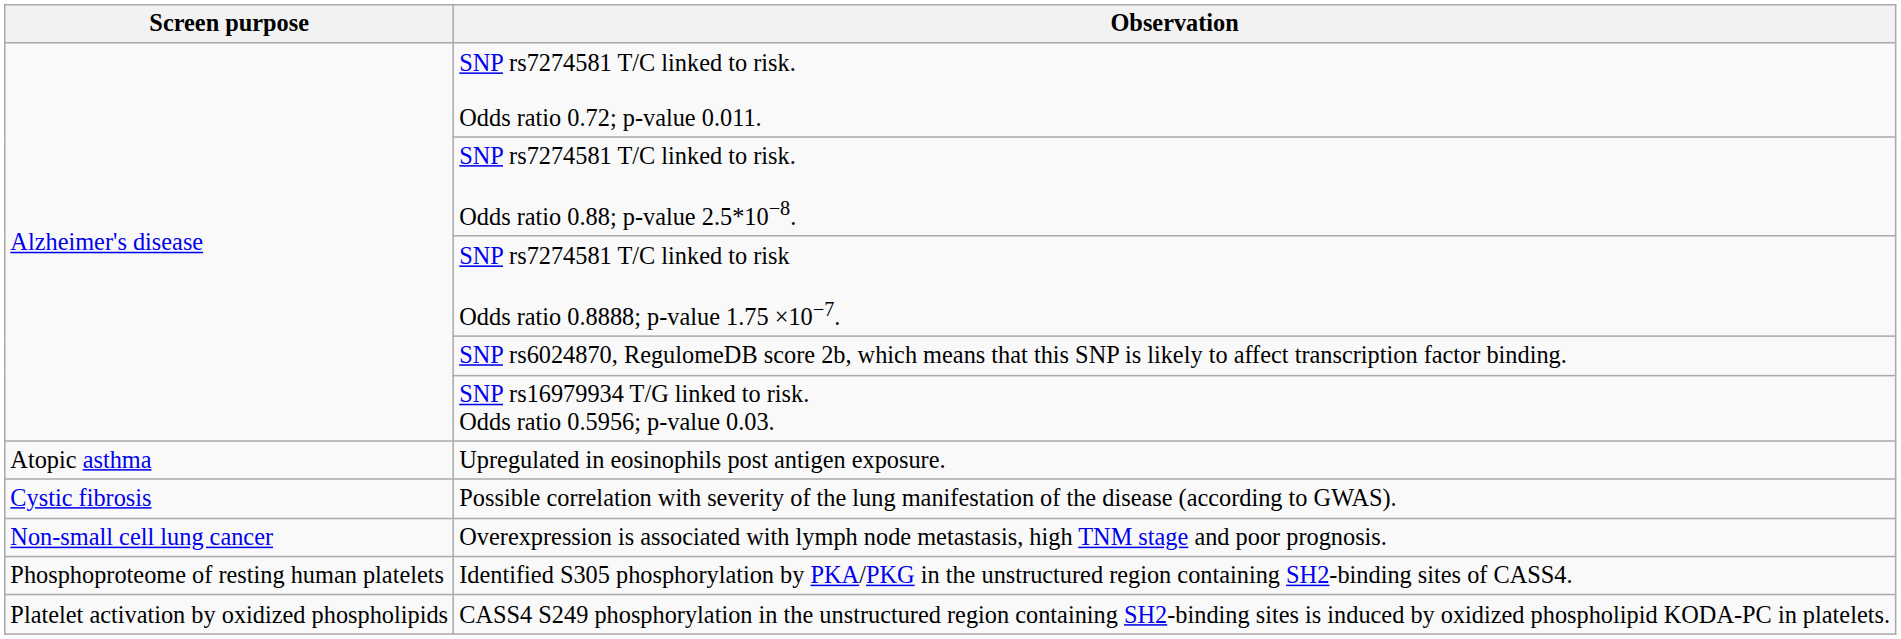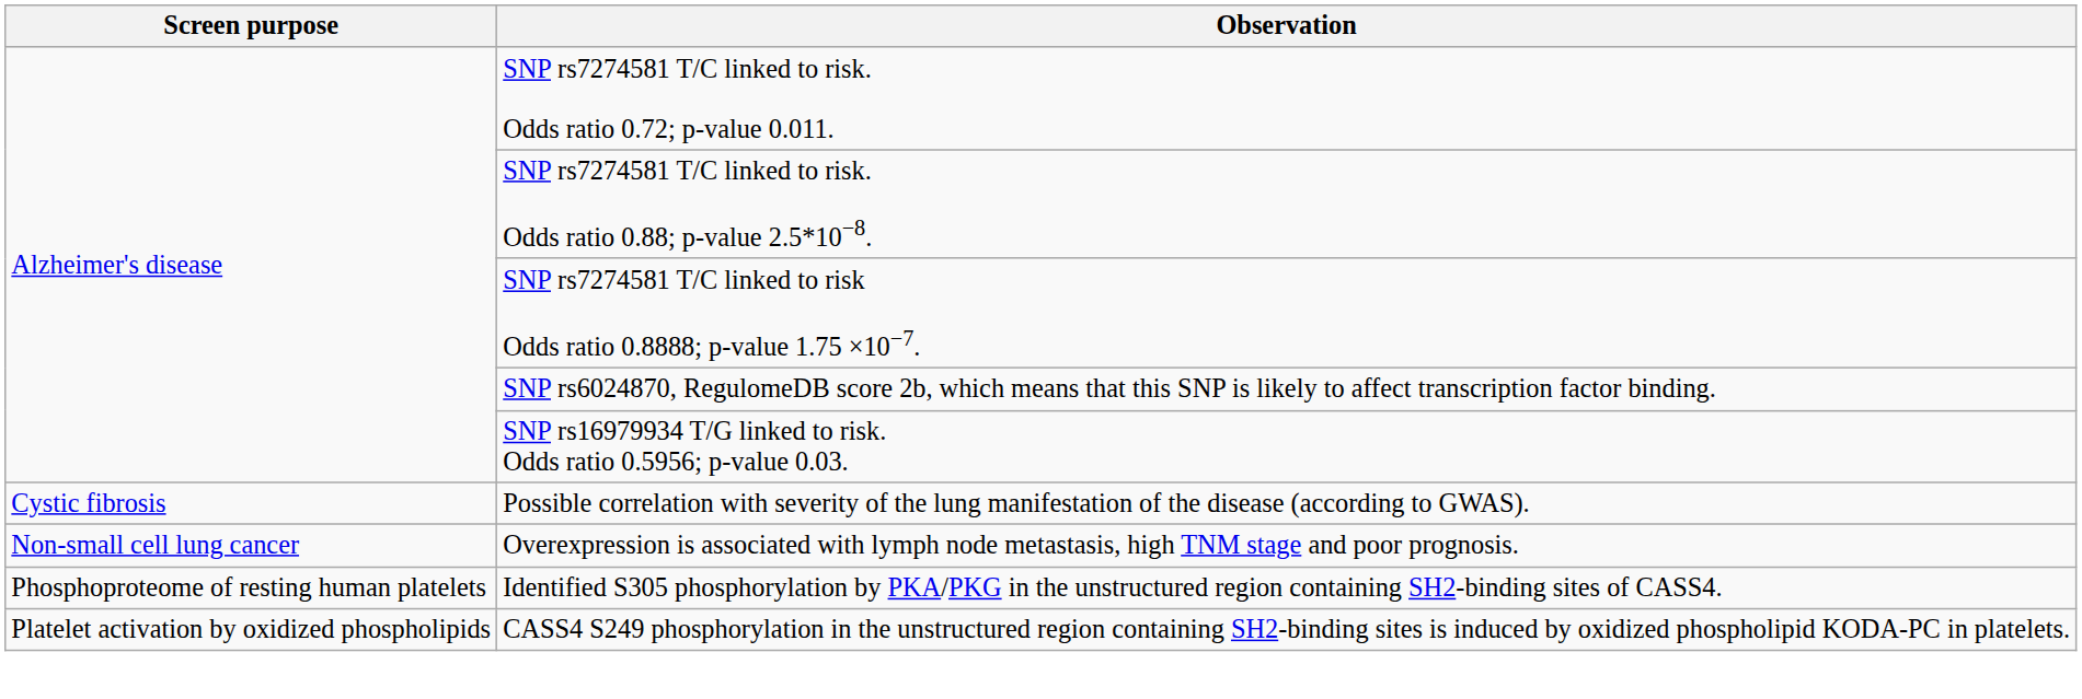- row: Atopic asthma | Upregulated in eosinophils post antigen exposure.
